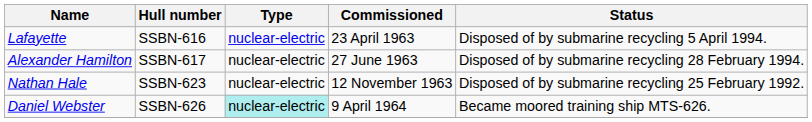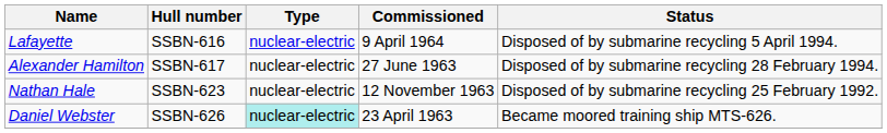Lafayette | Commissioned: 23 April 1963 -> 9 April 1964
Daniel Webster | Commissioned: 9 April 1964 -> 23 April 1963
